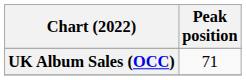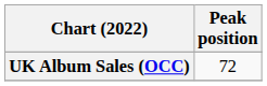UK Album Sales (OCC) | Peak position: 71 -> 72
